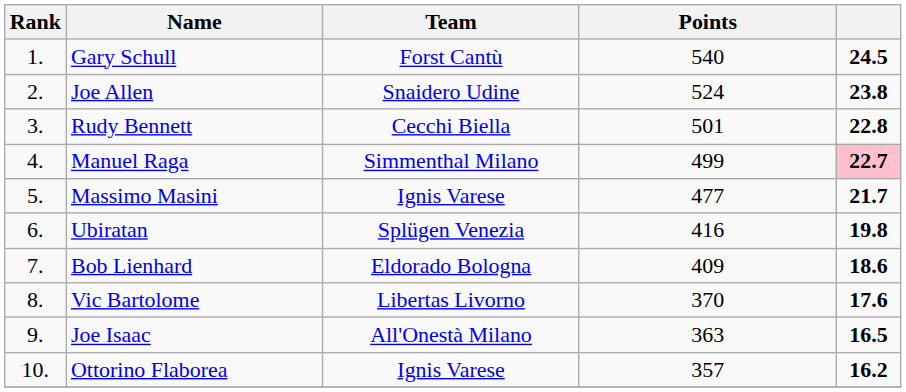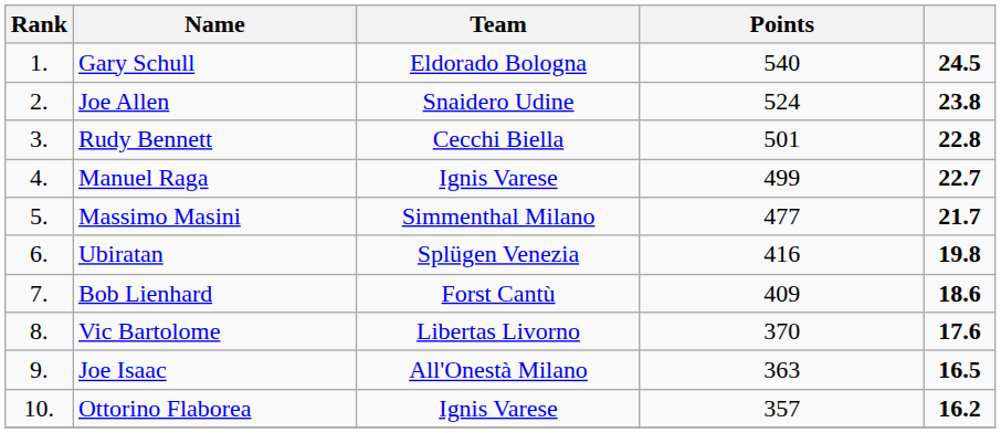Gary Schull | Team: Forst Cantù -> Eldorado Bologna
Manuel Raga | Team: Simmenthal Milano -> Ignis Varese
Manuel Raga | column 5: pink background -> no background
Massimo Masini | Team: Ignis Varese -> Simmenthal Milano
Bob Lienhard | Team: Eldorado Bologna -> Forst Cantù
